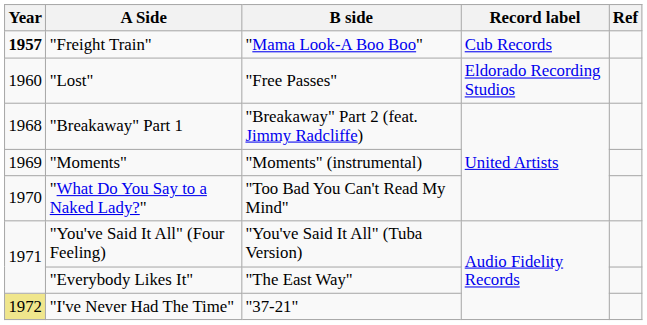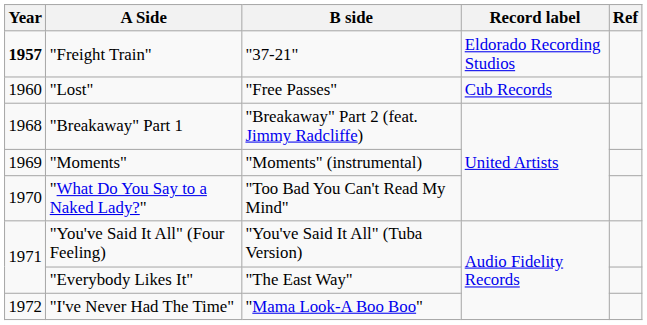"Freight Train" | B side: "Mama Look-A Boo Boo" -> "37-21"
"Freight Train" | Record label: Cub Records -> Eldorado Recording Studios
"Lost" | Record label: Eldorado Recording Studios -> Cub Records
"I've Never Had The Time" | Year: khaki background -> no background
"I've Never Had The Time" | B side: "37-21" -> "Mama Look-A Boo Boo"
